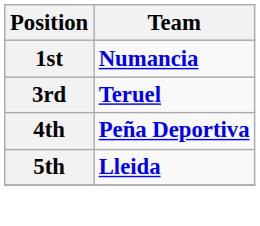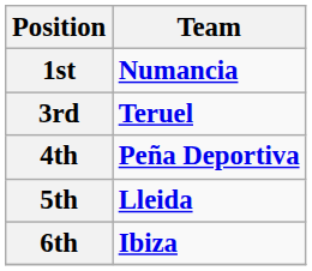+ row: 6th | Ibiza
